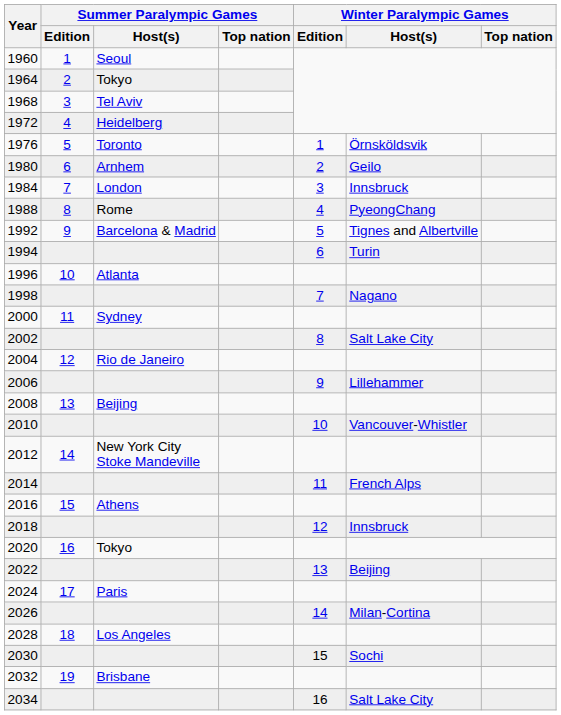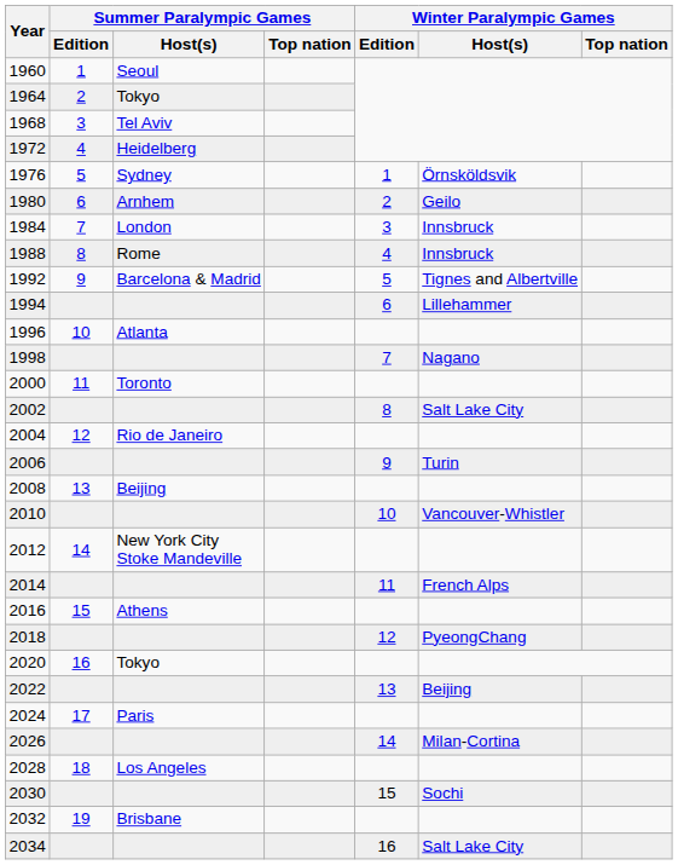1976 | Summer Paralympic Games / Host(s): Toronto -> Sydney
1988 | Winter Paralympic Games / Host(s): PyeongChang -> Innsbruck
1994 | Winter Paralympic Games / Host(s): Turin -> Lillehammer
2000 | Summer Paralympic Games / Host(s): Sydney -> Toronto
2006 | Winter Paralympic Games / Host(s): Lillehammer -> Turin
2018 | Winter Paralympic Games / Host(s): Innsbruck -> PyeongChang
